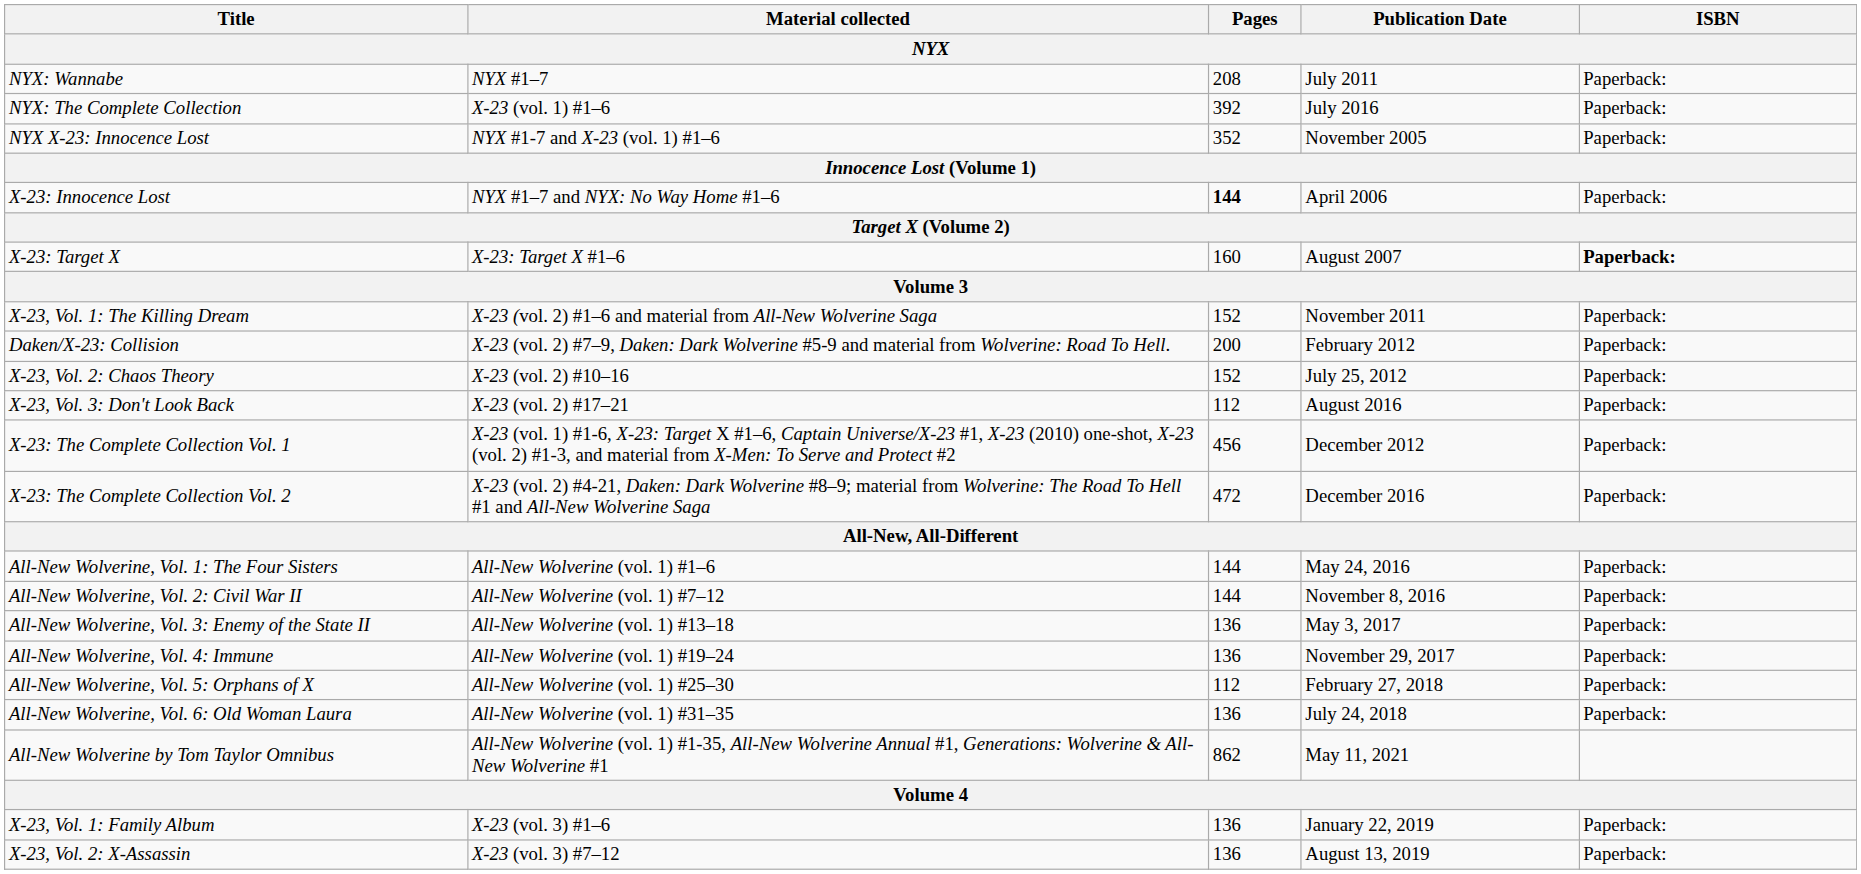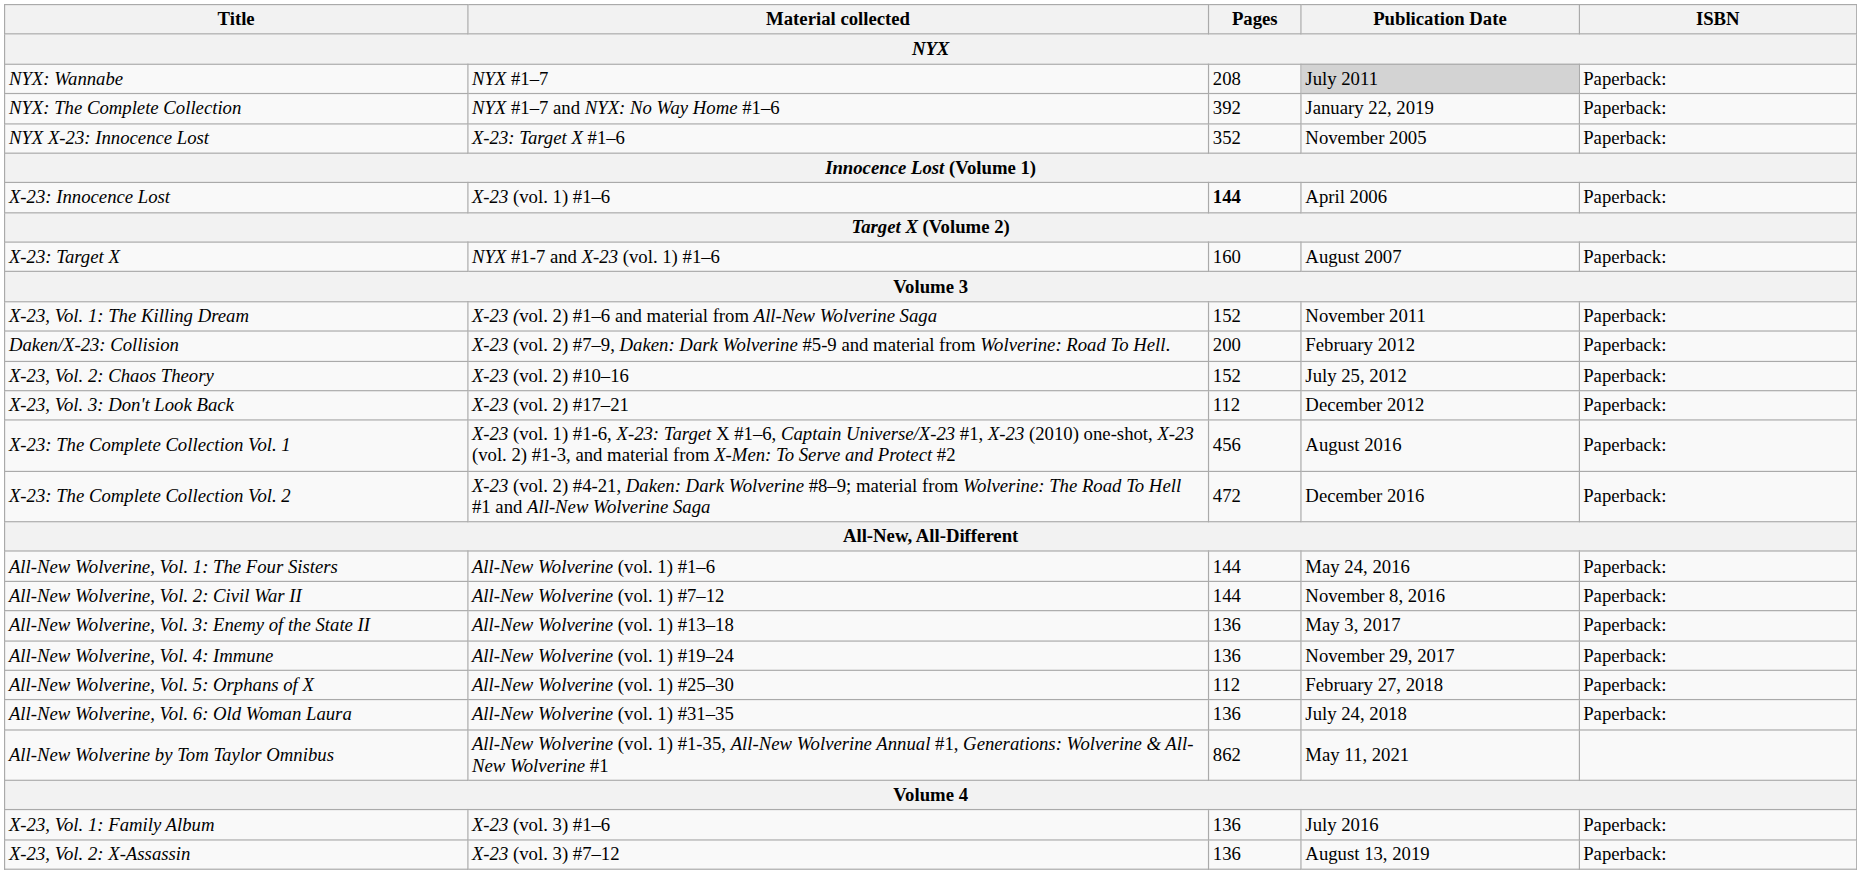NYX: Wannabe | Publication Date: no background -> lightgrey background
NYX: The Complete Collection | Material collected: X-23 (vol. 1) #1–6 -> NYX #1–7 and NYX: No Way Home #1–6
NYX: The Complete Collection | Publication Date: July 2016 -> January 22, 2019
NYX X-23: Innocence Lost | Material collected: NYX #1-7 and X-23 (vol. 1) #1–6 -> X-23: Target X #1–6
X-23: Innocence Lost | Material collected: NYX #1–7 and NYX: No Way Home #1–6 -> X-23 (vol. 1) #1–6
X-23: Target X | Material collected: X-23: Target X #1–6 -> NYX #1-7 and X-23 (vol. 1) #1–6
X-23: Target X | ISBN: bold -> normal
X-23, Vol. 3: Don't Look Back | Publication Date: August 2016 -> December 2012
X-23: The Complete Collection Vol. 1 | Publication Date: December 2012 -> August 2016
X-23, Vol. 1: Family Album | Publication Date: January 22, 2019 -> July 2016
